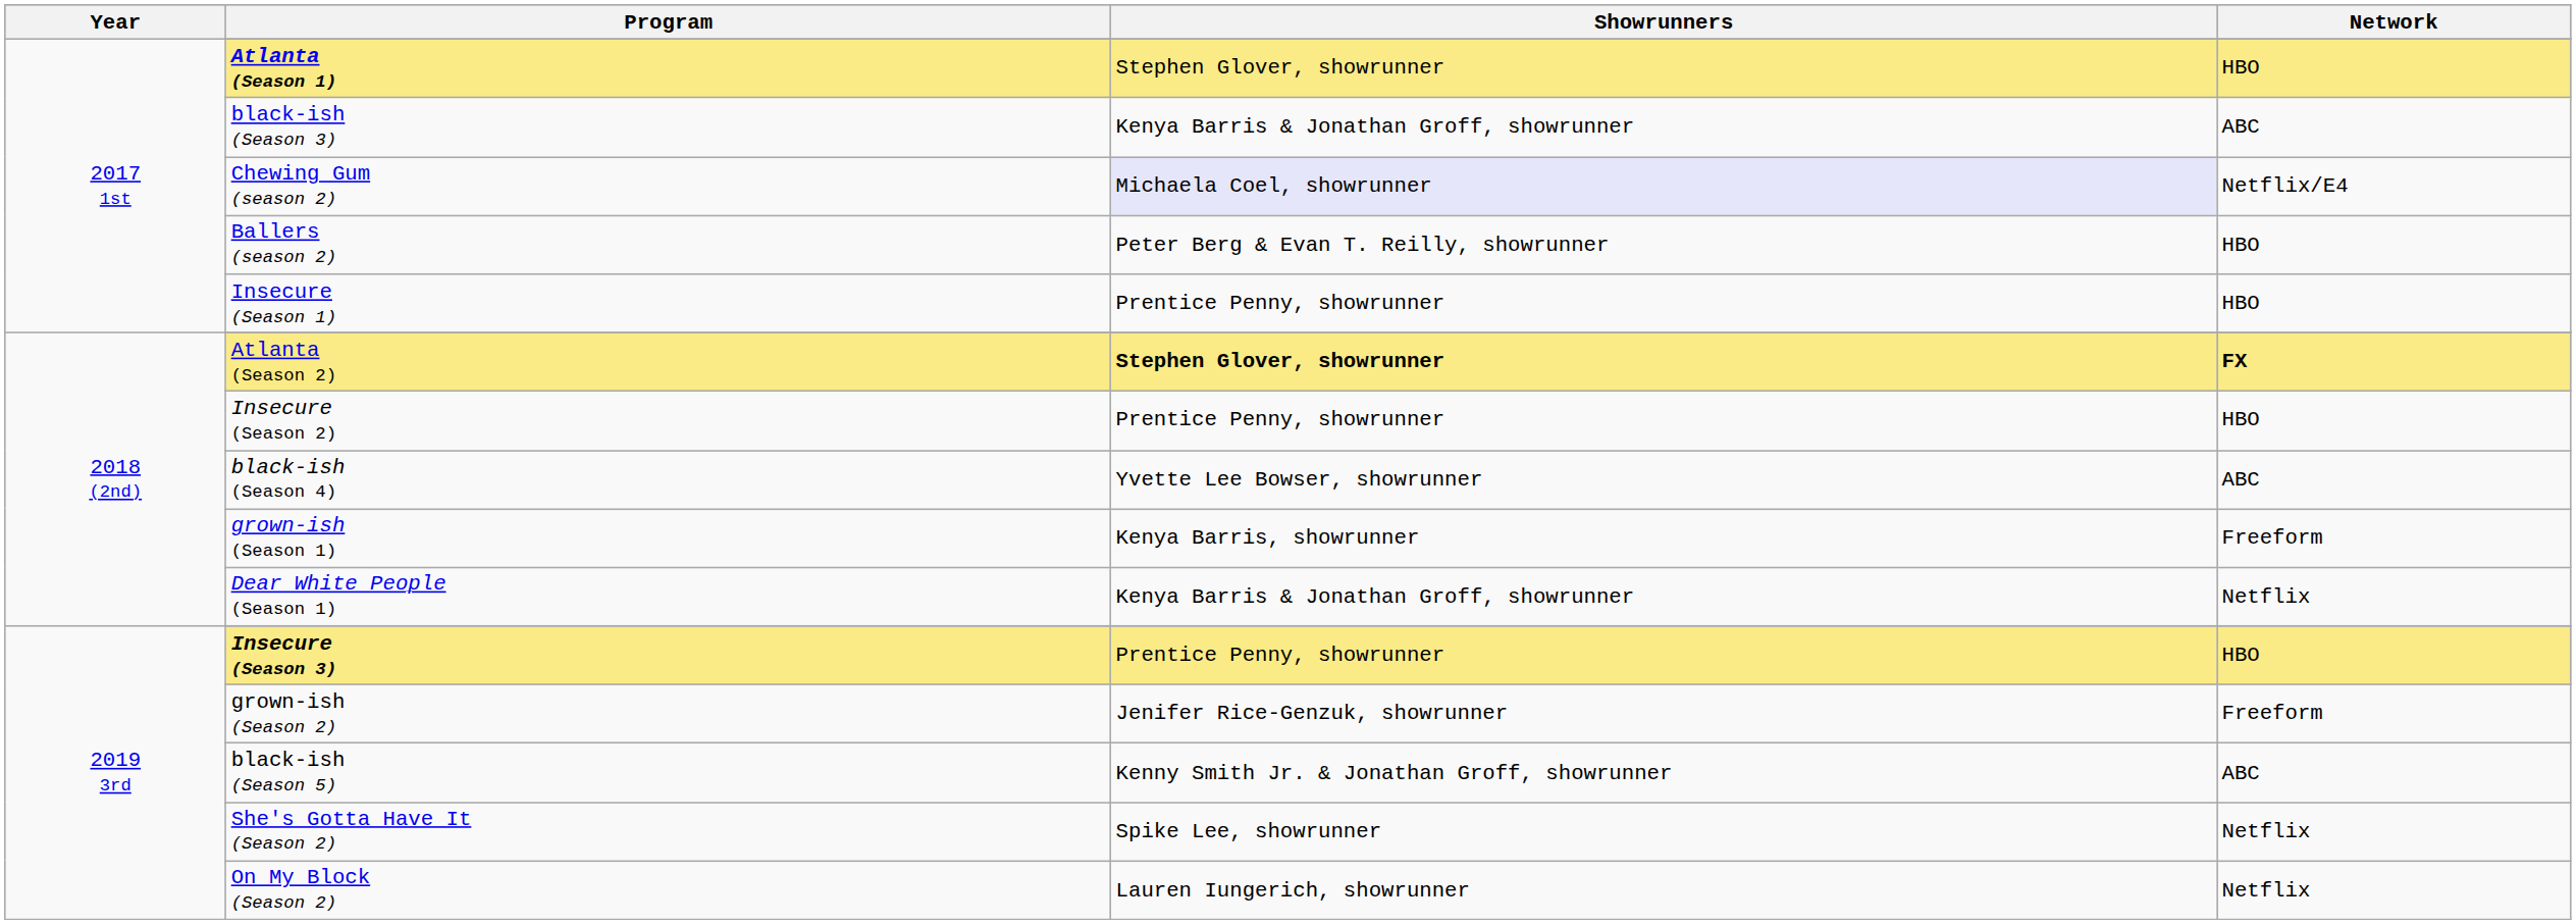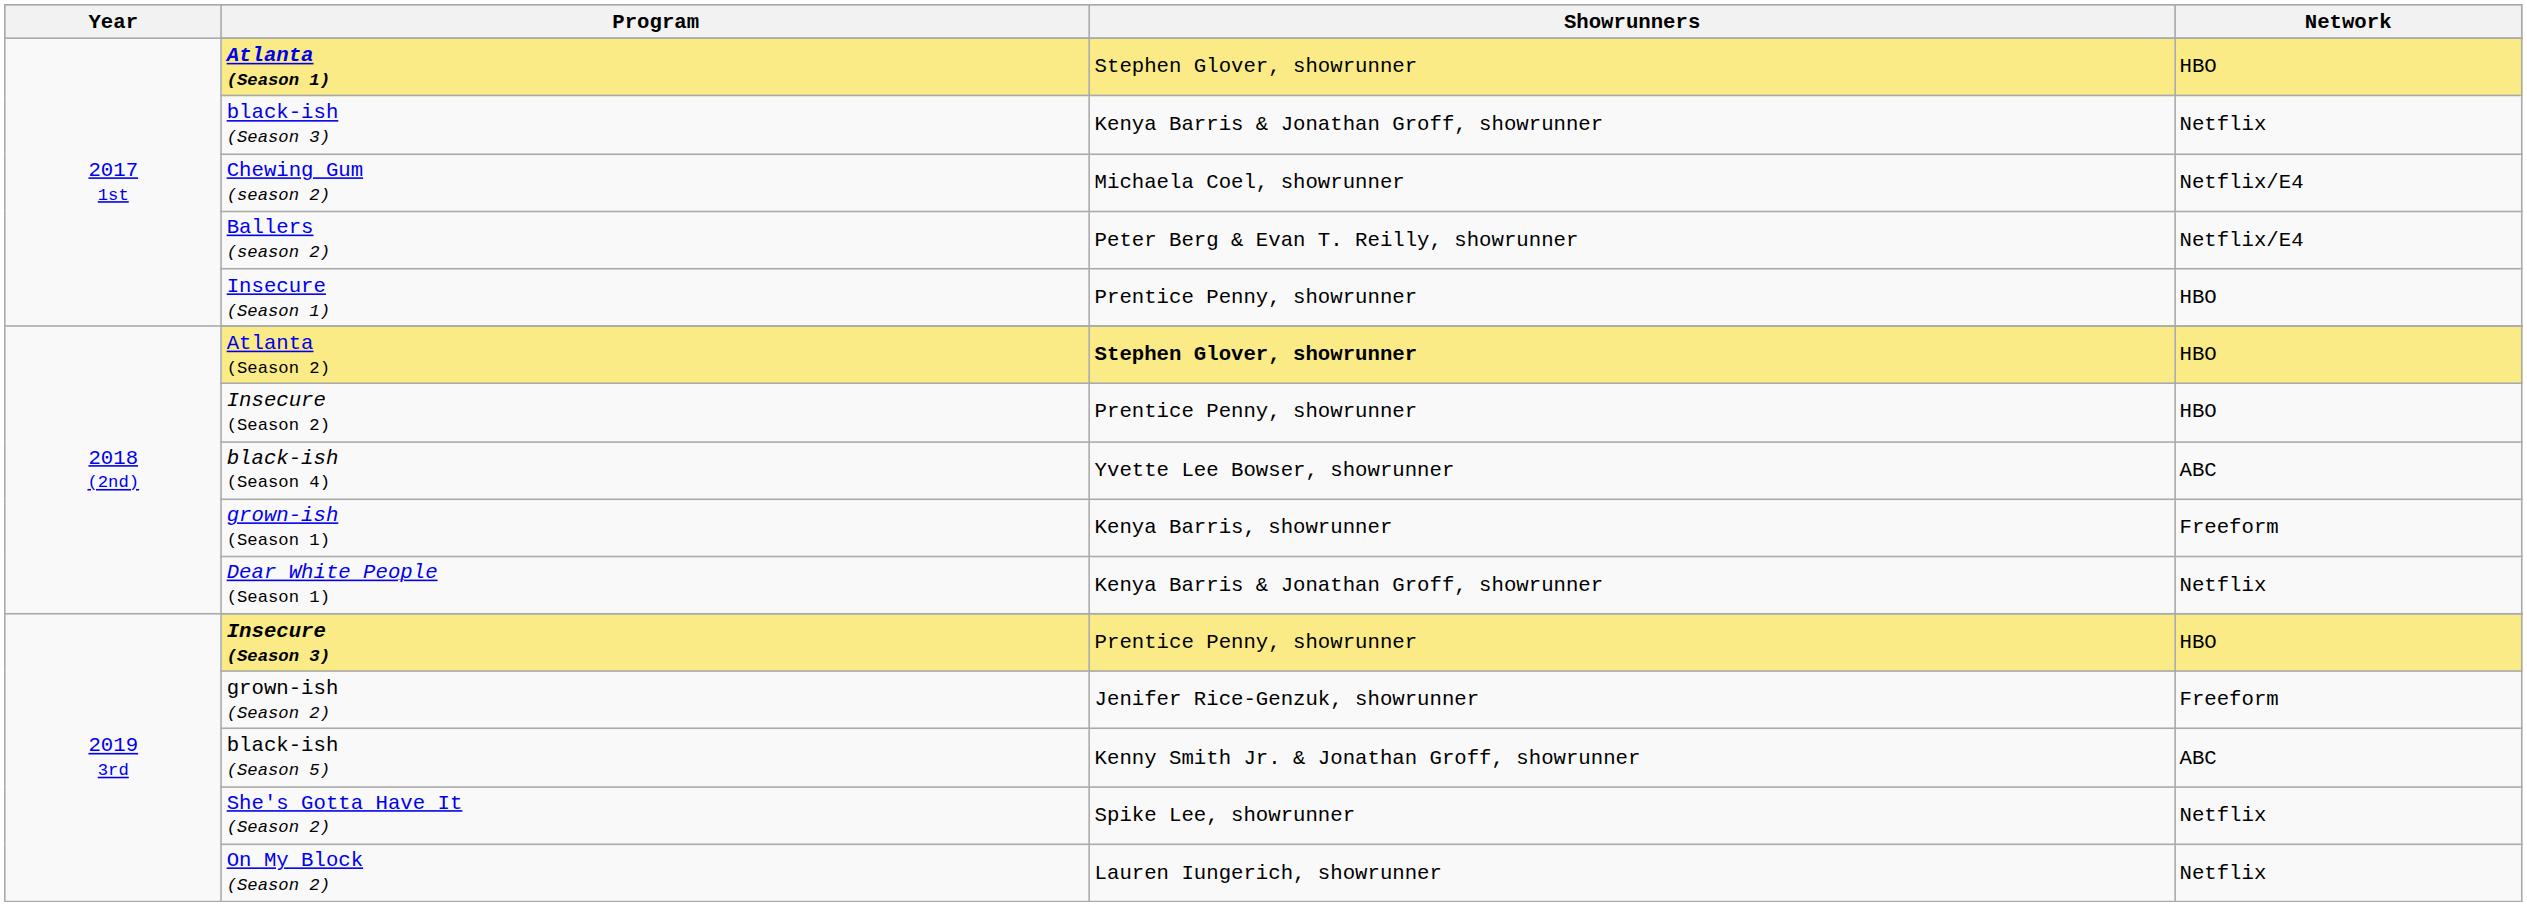black-ish (Season 3) | Network: ABC -> Netflix
Chewing Gum (season 2) | Showrunners: lavender background -> no background
Ballers (season 2) | Network: HBO -> Netflix/E4
Atlanta (Season 2) | Network: FX -> HBO
